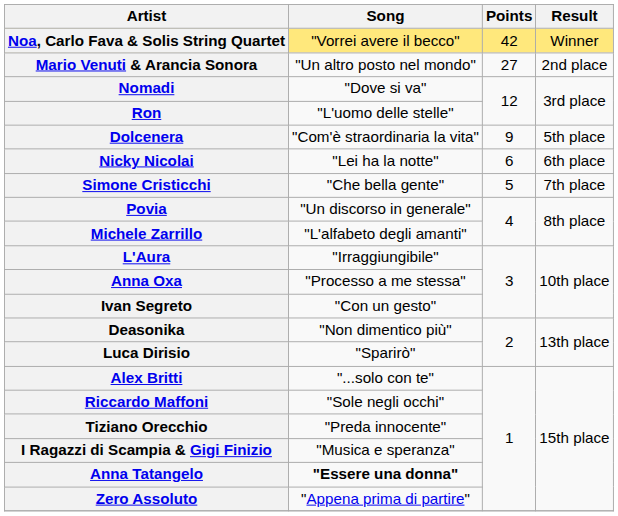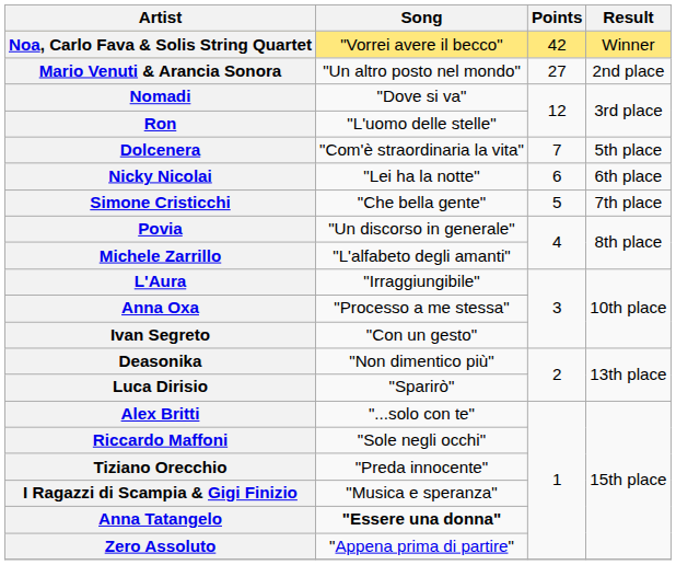Dolcenera | Points: 9 -> 7
